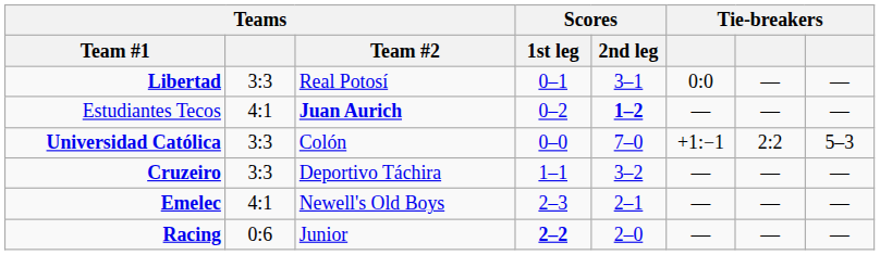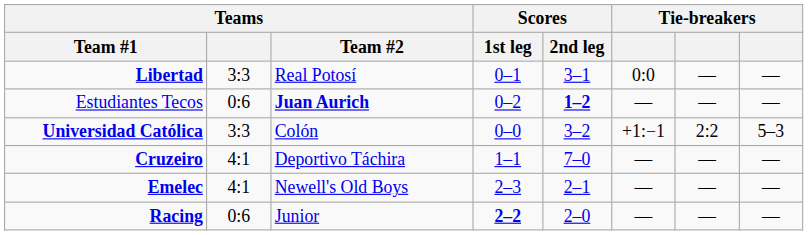Estudiantes Tecos | Teams: 4:1 -> 0:6
Universidad Católica | Scores / 2nd leg: 7–0 -> 3–2
Cruzeiro | Teams: 3:3 -> 4:1
Cruzeiro | Scores / 2nd leg: 3–2 -> 7–0
